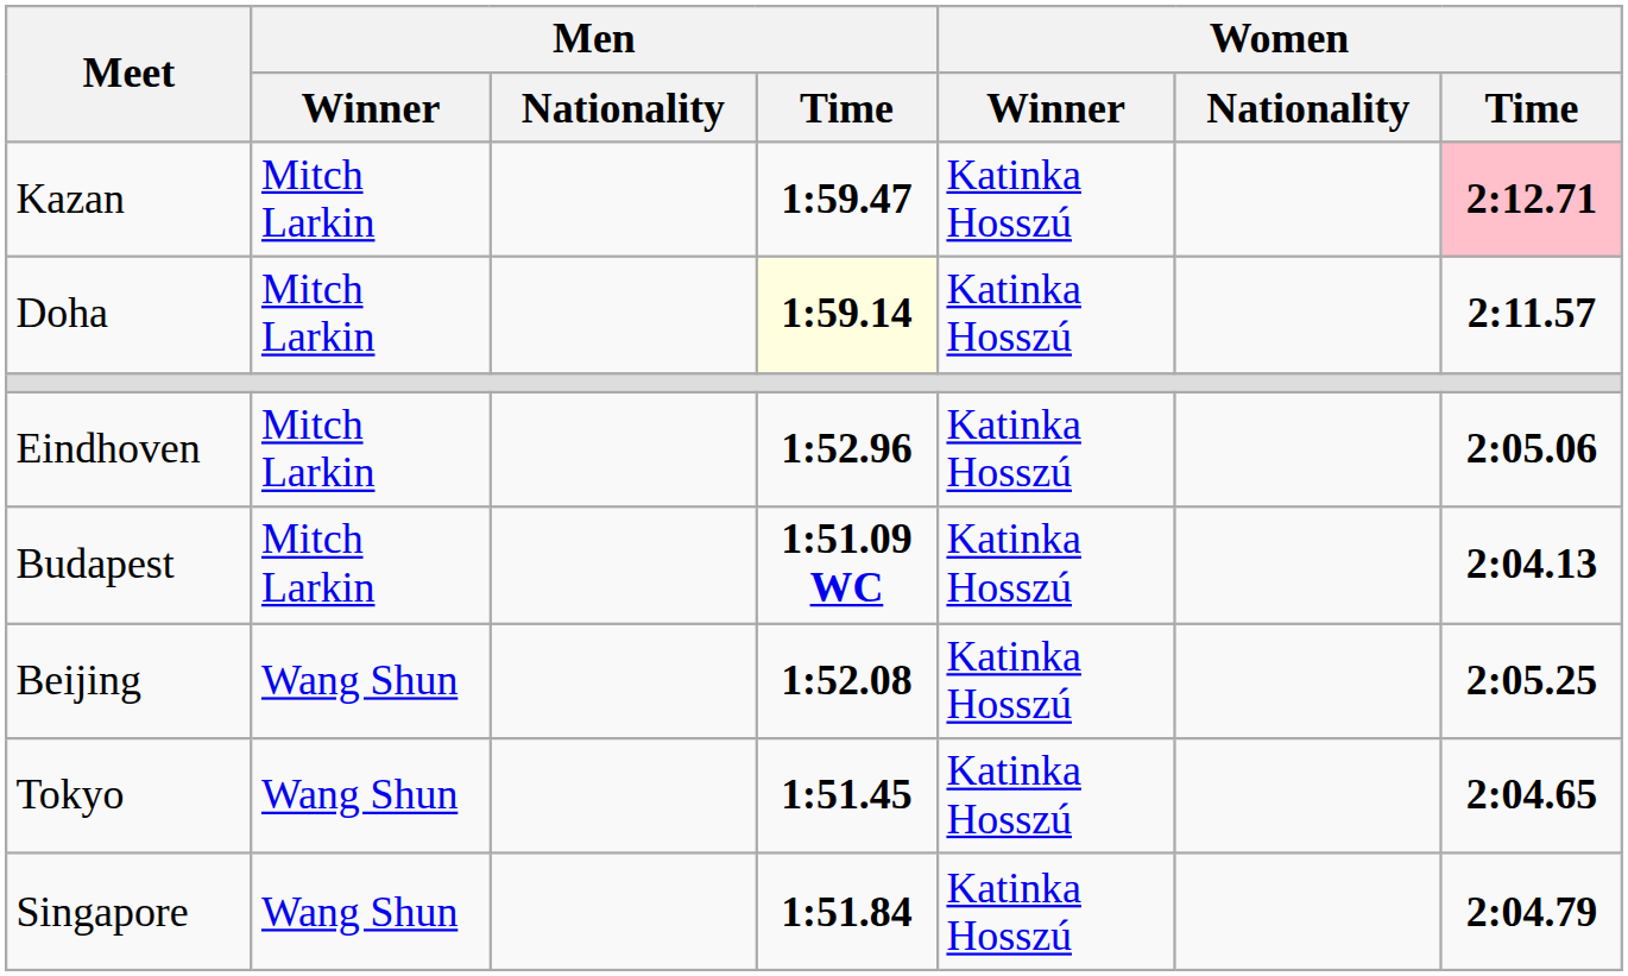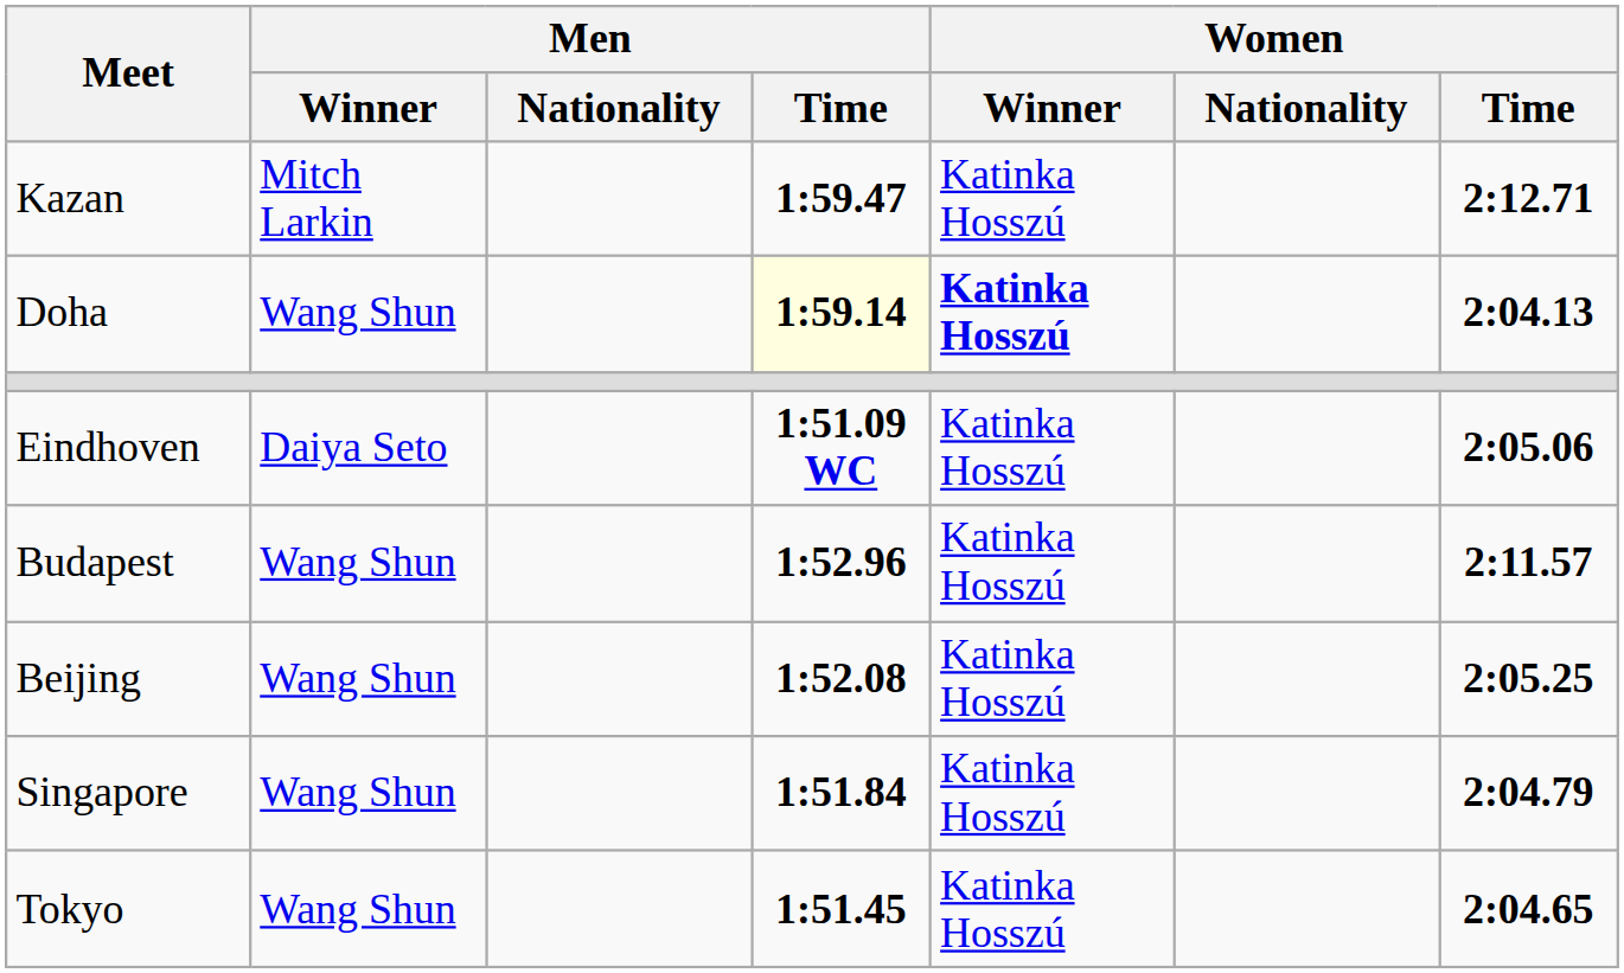Kazan | Women / Time: pink background -> no background
Doha | Men / Winner: Mitch Larkin -> Wang Shun
Doha | Women / Winner: normal -> bold
Doha | Women / Time: 2:11.57 -> 2:04.13
Eindhoven | Men / Winner: Mitch Larkin -> Daiya Seto
Eindhoven | Men / Time: 1:52.96 -> 1:51.09 WC
Budapest | Men / Winner: Mitch Larkin -> Wang Shun
Budapest | Men / Time: 1:51.09 WC -> 1:52.96
Budapest | Women / Time: 2:04.13 -> 2:11.57
rows swapped: Tokyo <-> Singapore
